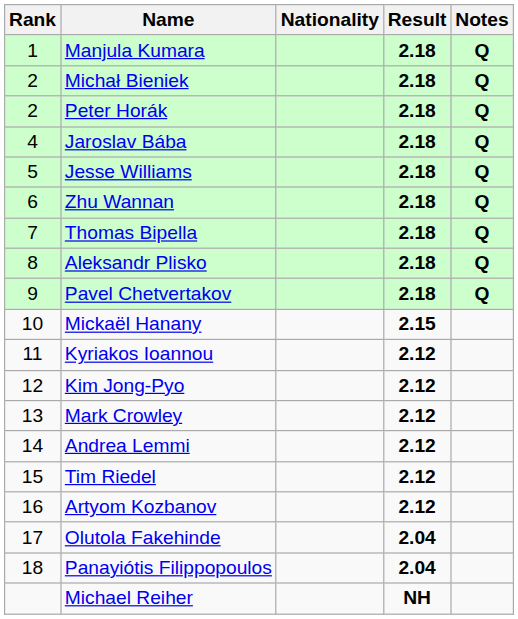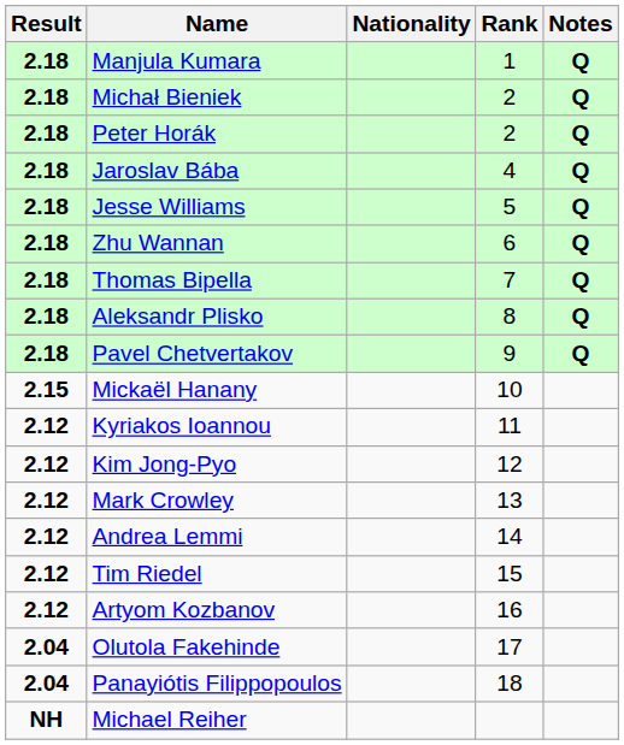columns swapped: Rank <-> Result
